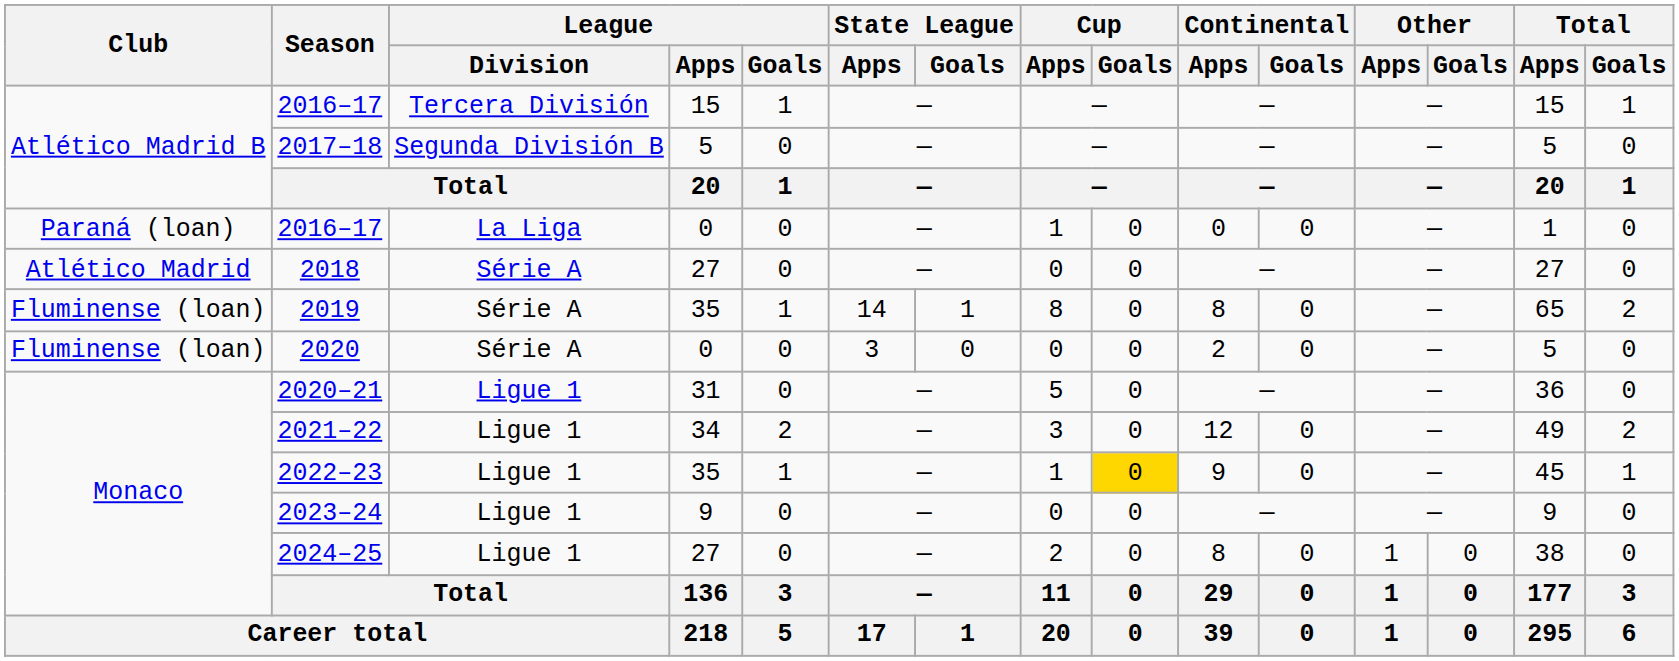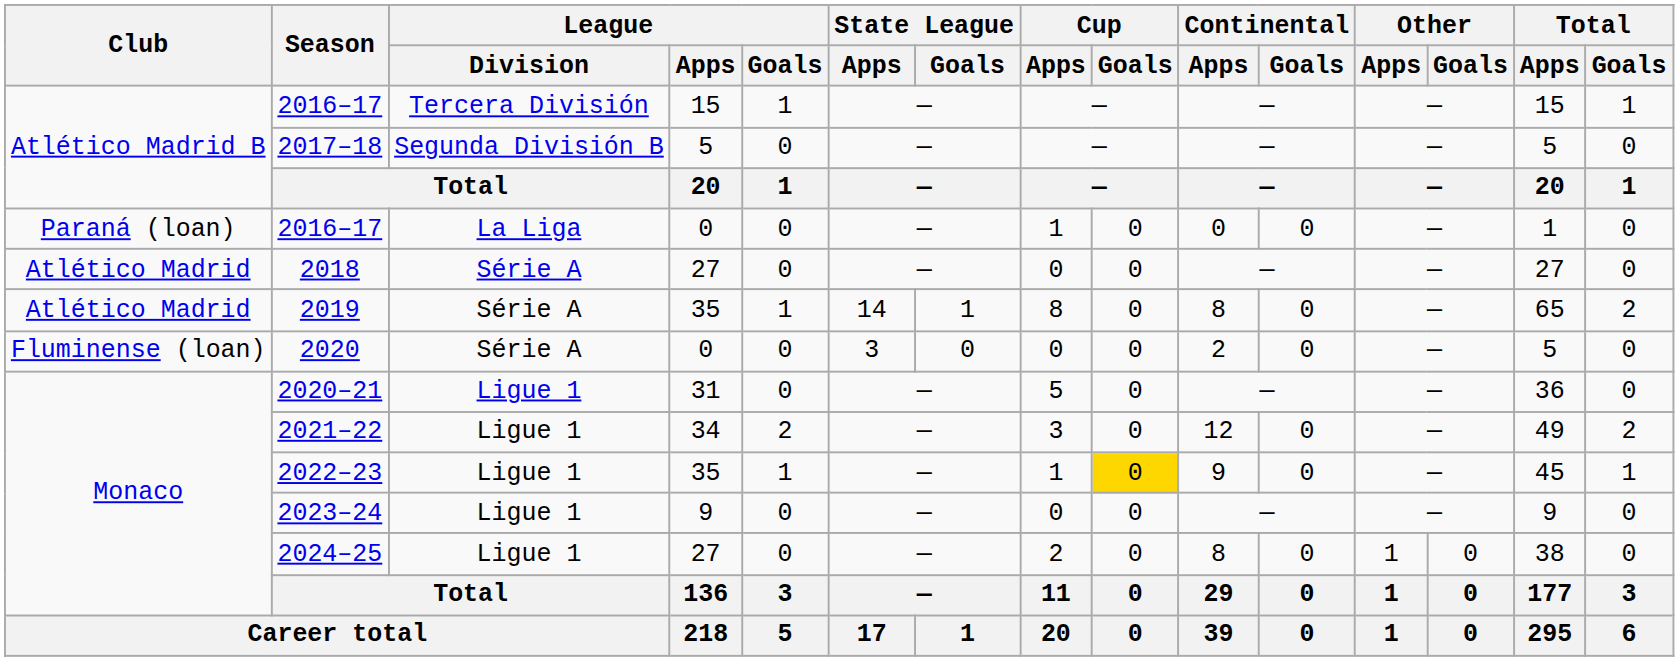2019 | Club: Fluminense (loan) -> Atlético Madrid
